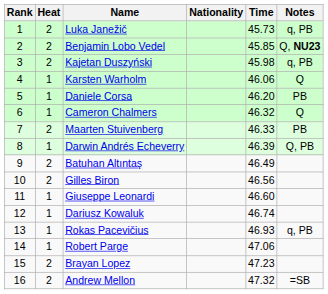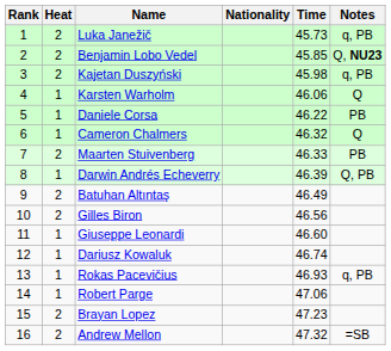Daniele Corsa | Time: 46.20 -> 46.22
